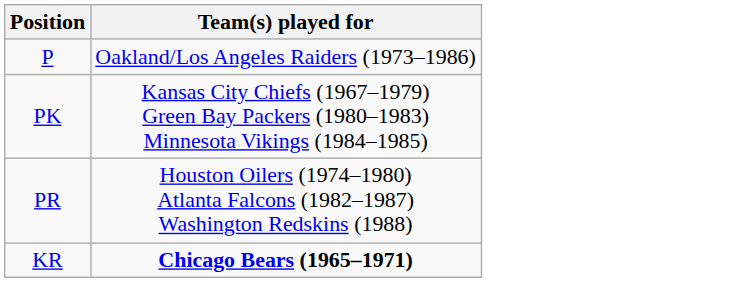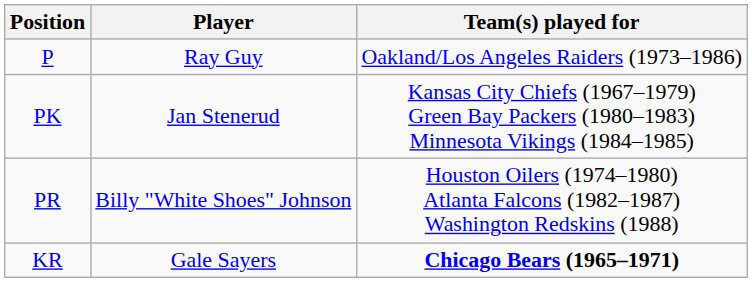+ column: Player | Ray Guy | Jan Stenerud | Billy "White Shoes" Johnson | Gale Sayers
